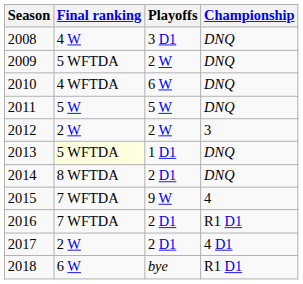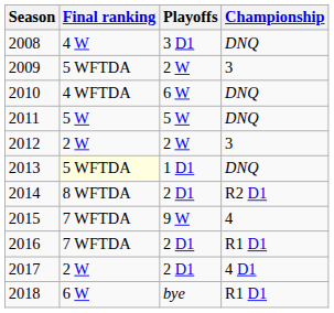2009 | Championship: DNQ -> 3
2014 | Championship: DNQ -> R2 D1
